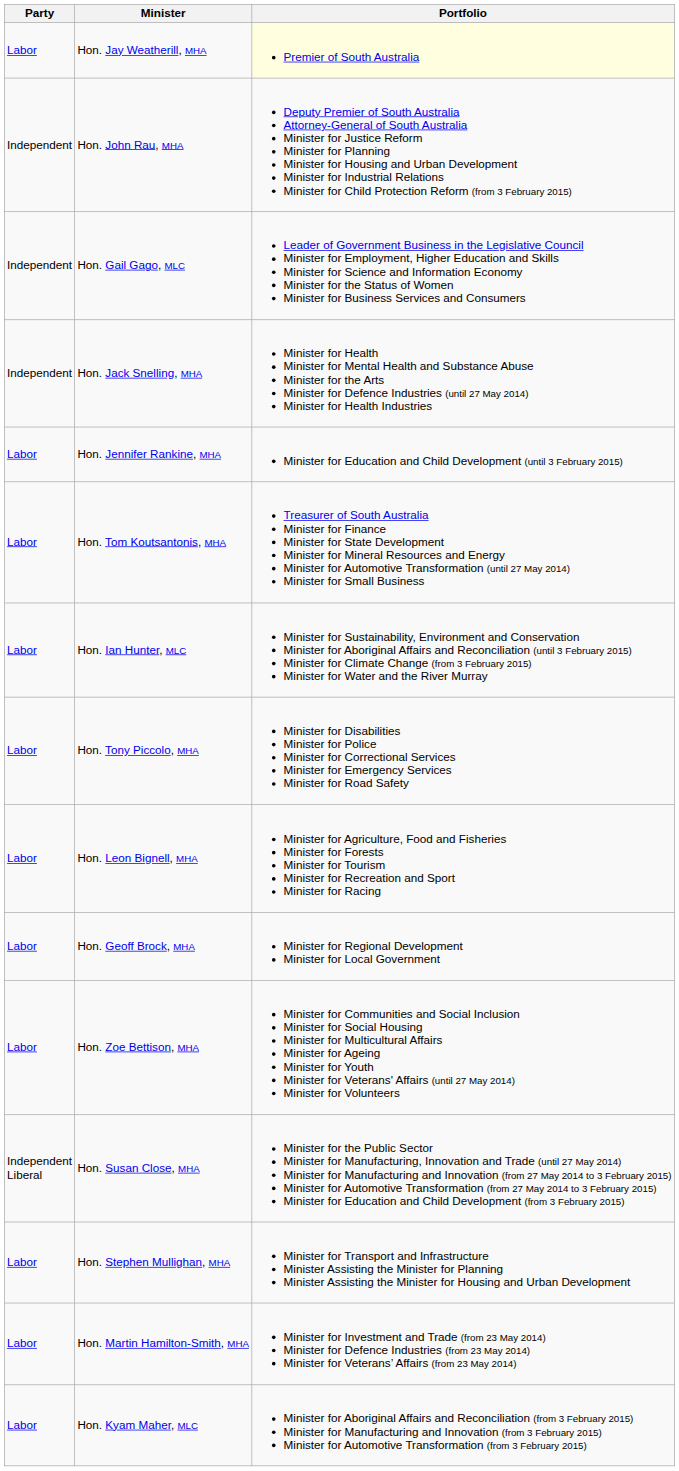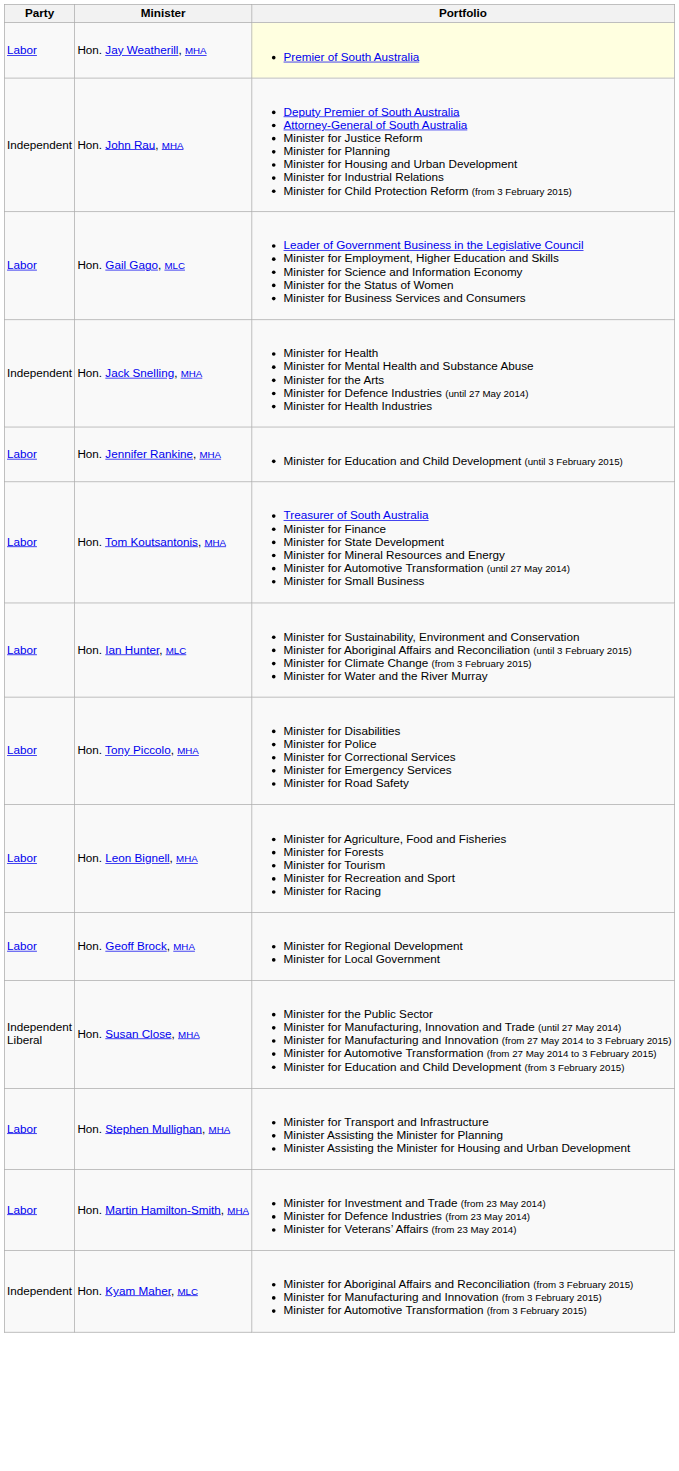Hon. Gail Gago, MLC | Party: Independent -> Labor
- row: Labor | Hon. Zoe Bettison, MHA | Minister for Communities and Social Inclusion Minister for Social Housing Minister for Multicultural Affairs Minister for Ageing Minister for Youth Minister for Veterans' Affairs (until 27 May 2014) Minister for Volunteers
Hon. Kyam Maher, MLC | Party: Labor -> Independent
